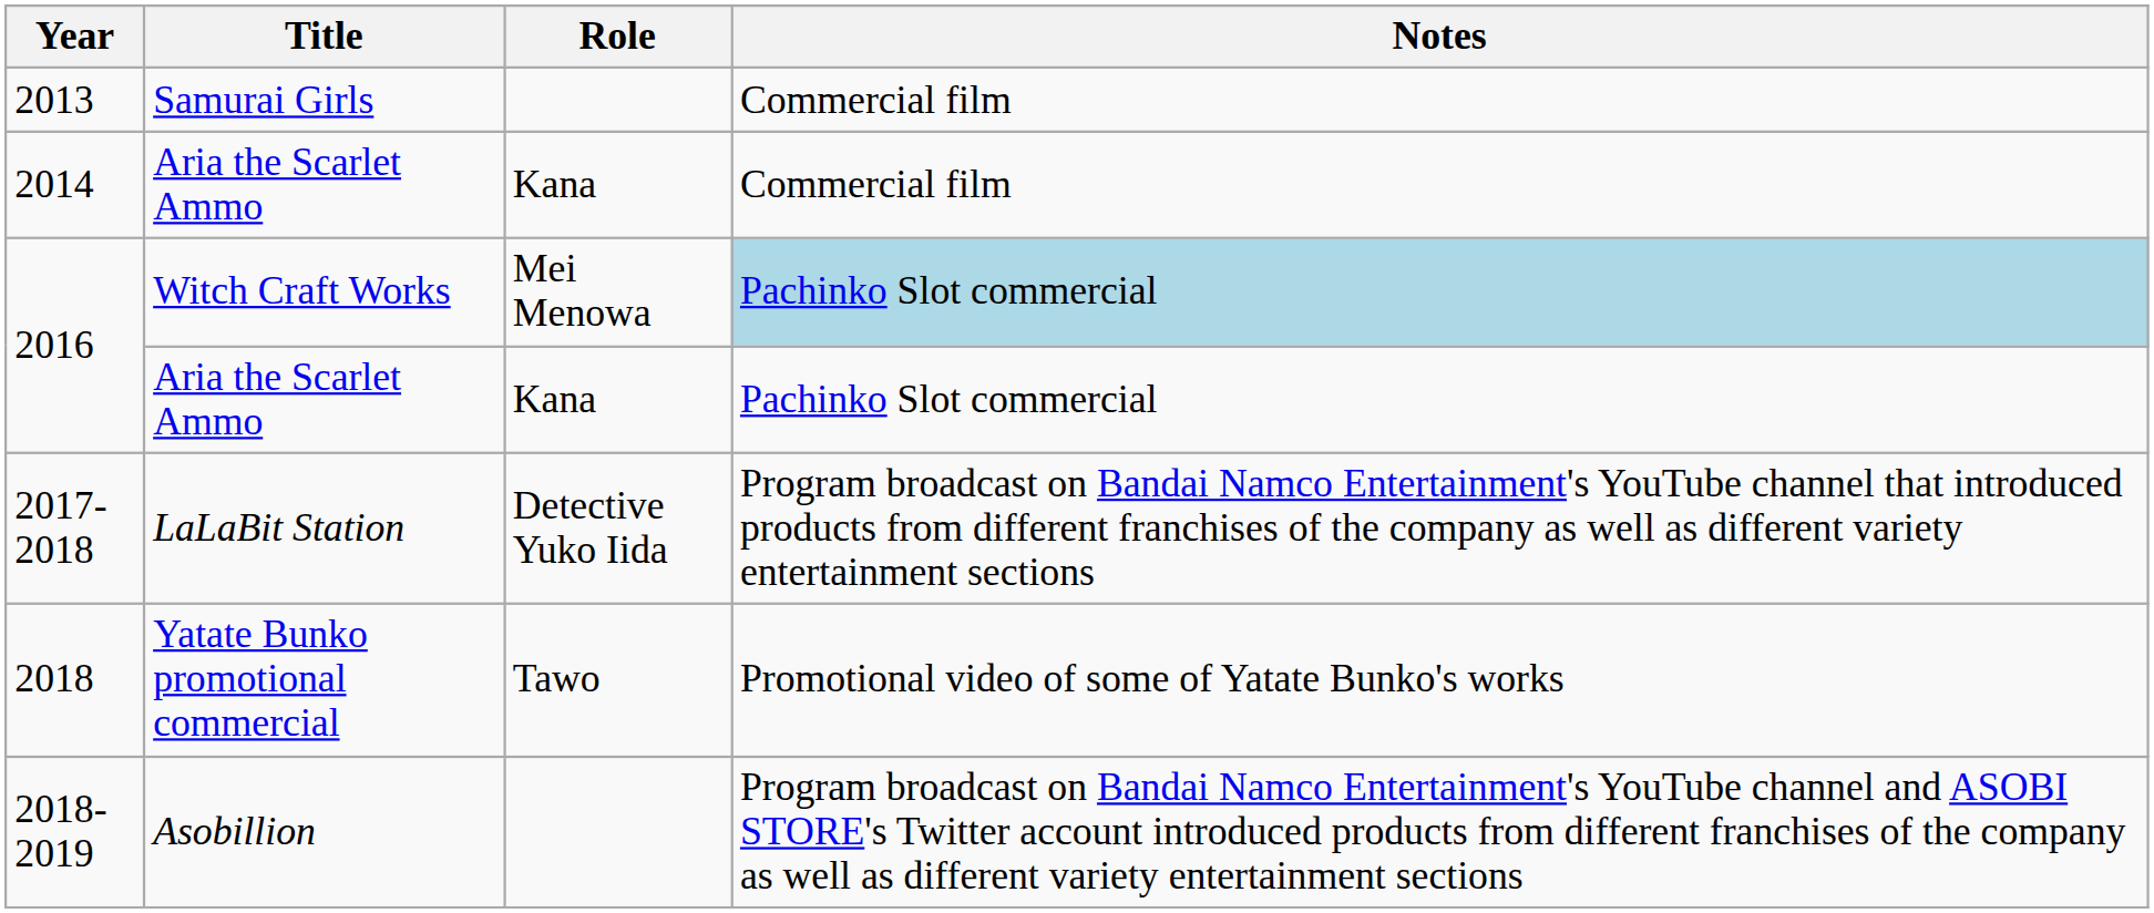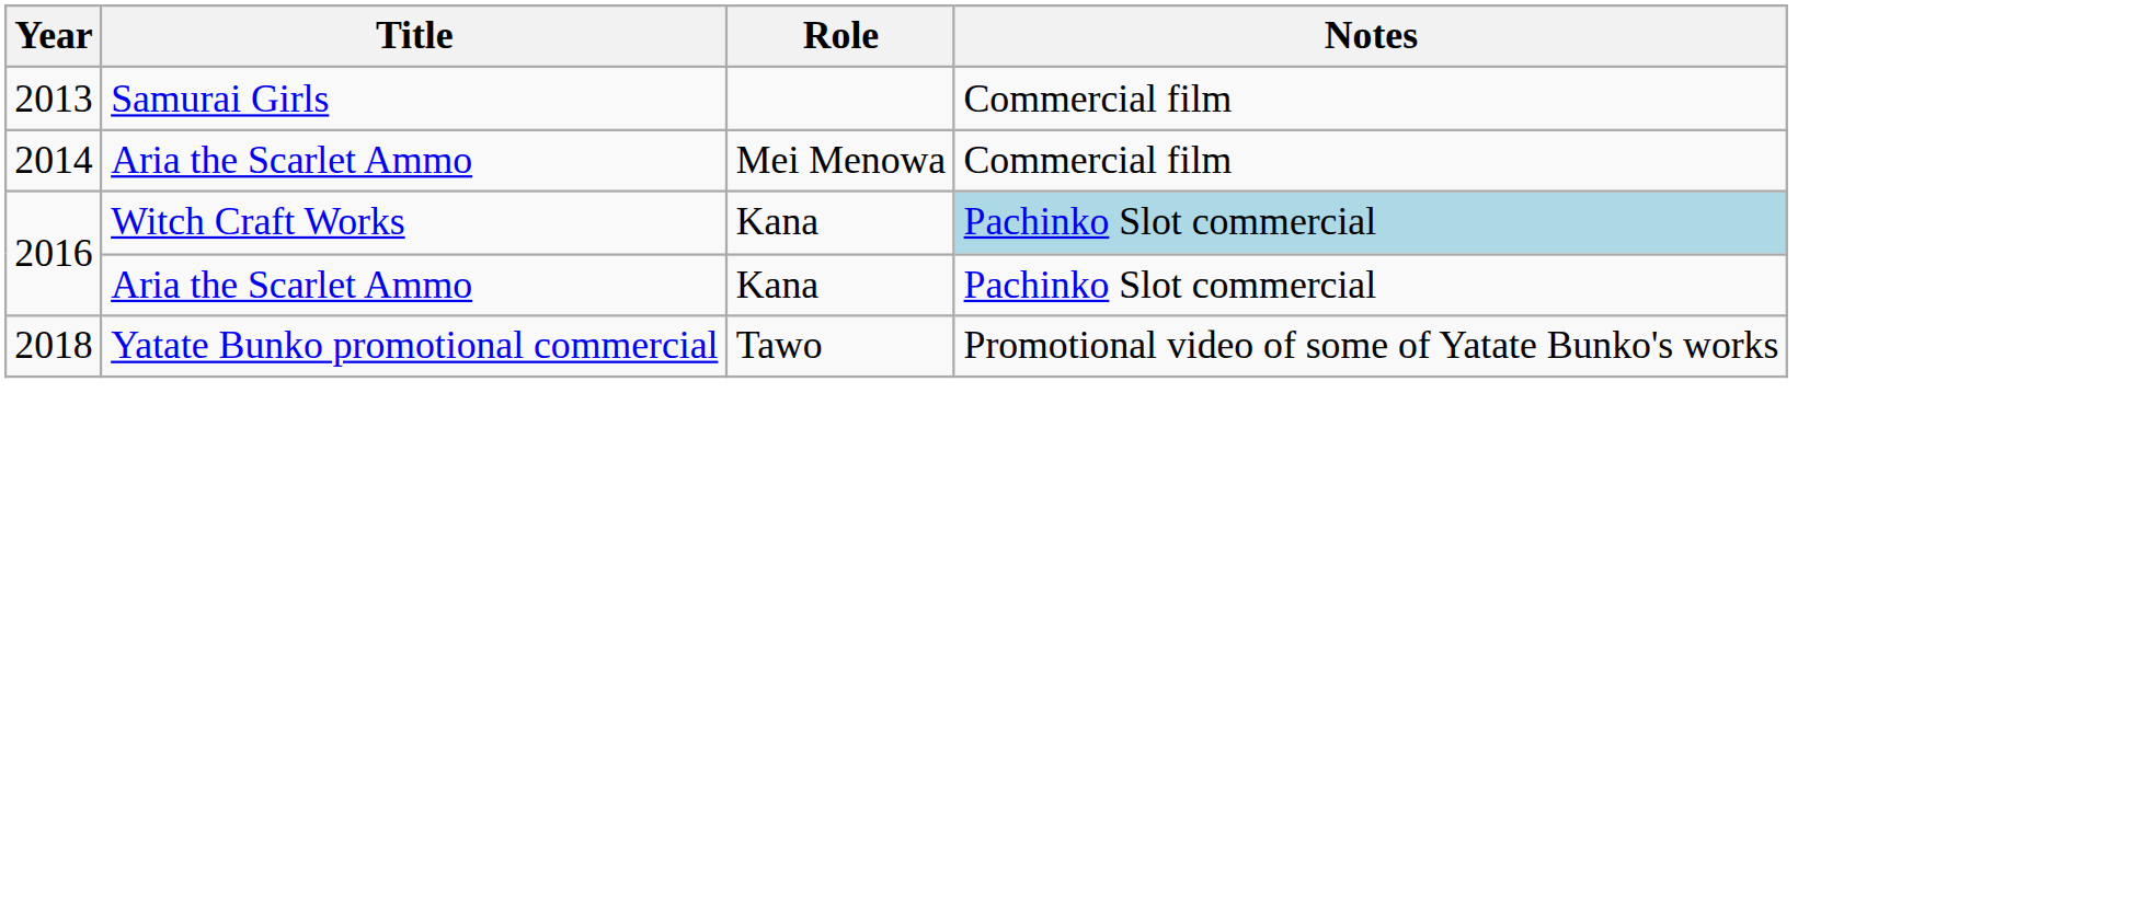2014 | Role: Kana -> Mei Menowa
2016 / Witch Craft Works | Role: Mei Menowa -> Kana
- row: 2017-2018 | LaLaBit Station | Detective Yuko Iida | Program broadcast on Bandai Namco Entertainment's YouTube channel that introduced products from different franchises of the company as well as different variety entertainment sections
- row: 2018-2019 | Asobillion | Program broadcast on Bandai Namco Entertainment's YouTube channel and ASOBI STORE's Twitter account introduced products from different franchises of the company as well as different variety entertainment sections
